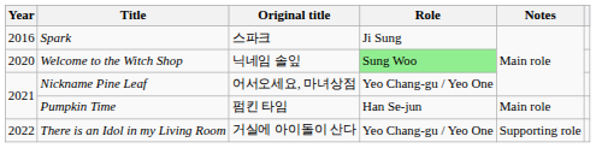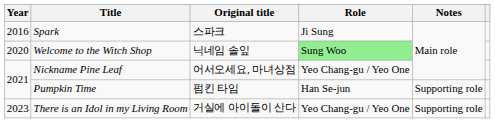Pumpkin Time | Notes: Main role -> Supporting role
There is an Idol in my Living Room | Year: 2022 -> 2023
